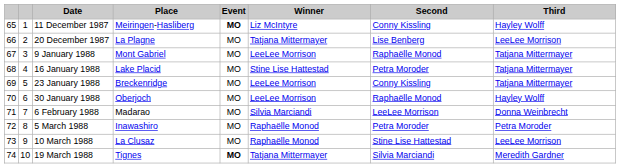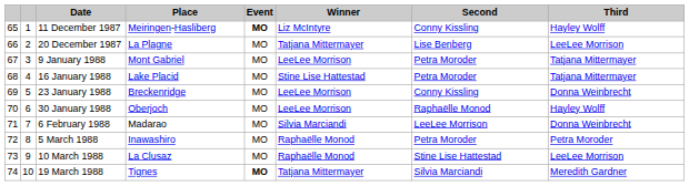9 January 1988 | Second: Raphaëlle Monod -> Petra Moroder
23 January 1988 | Third: Tatjana Mittermayer -> Donna Weinbrecht
